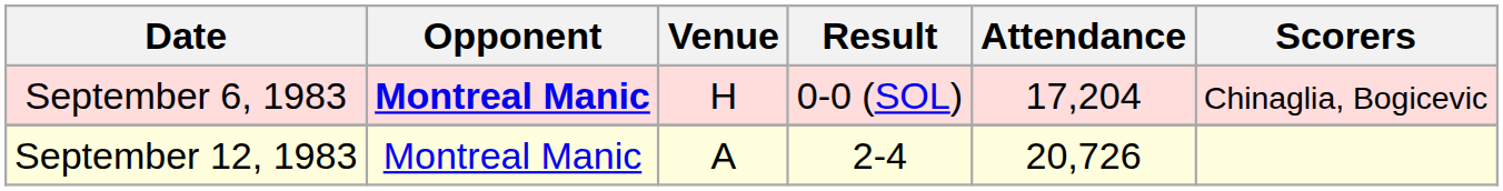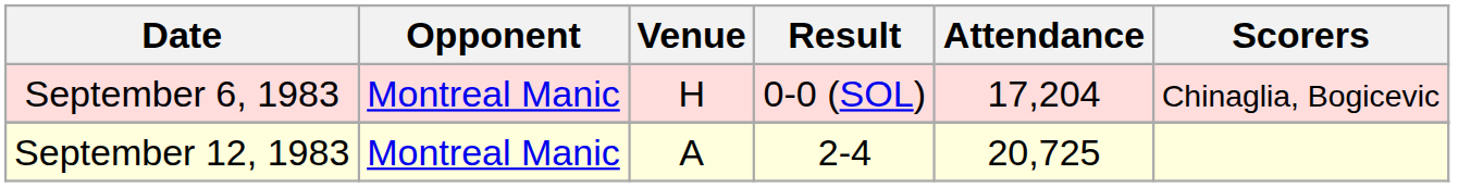September 6, 1983 | Opponent: bold -> normal
September 12, 1983 | Attendance: 20,726 -> 20,725
